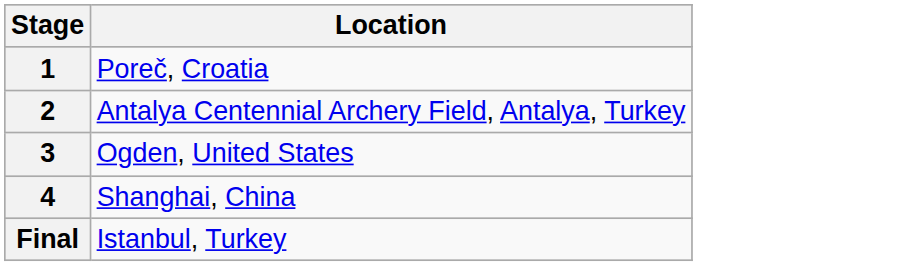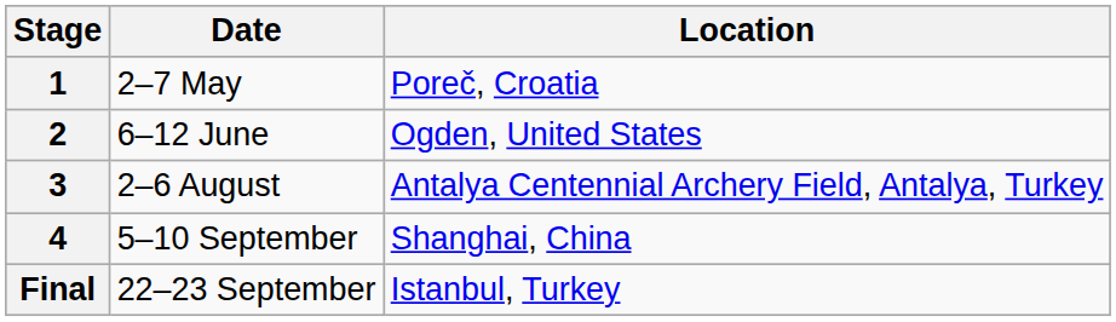+ column: Date | 2–7 May | 6–12 June | 2–6 August | 5–10 September | 22–23 September
2 | Location: Antalya Centennial Archery Field, Antalya, Turkey -> Ogden, United States
3 | Location: Ogden, United States -> Antalya Centennial Archery Field, Antalya, Turkey
